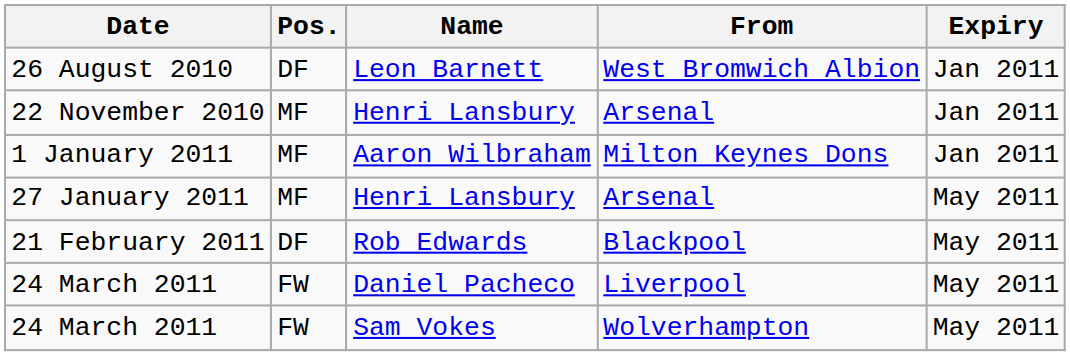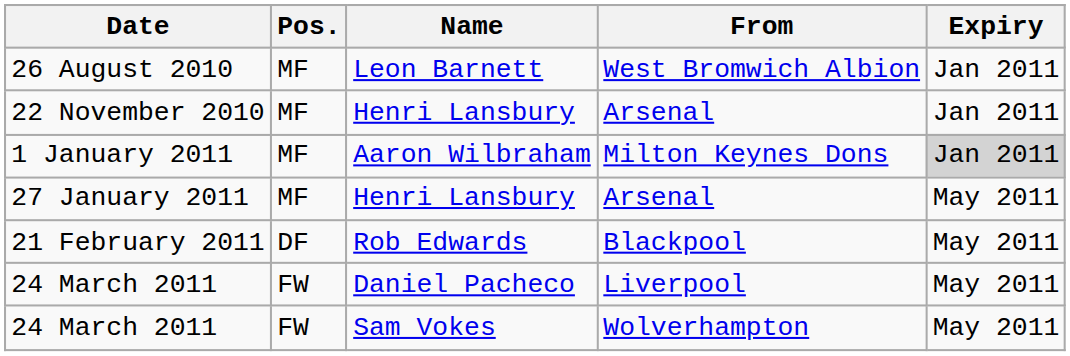26 August 2010 | Pos.: DF -> MF
1 January 2011 | Expiry: no background -> lightgrey background
